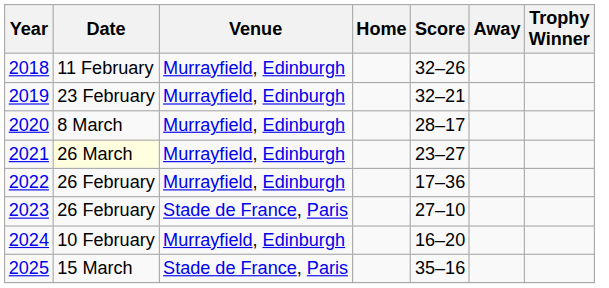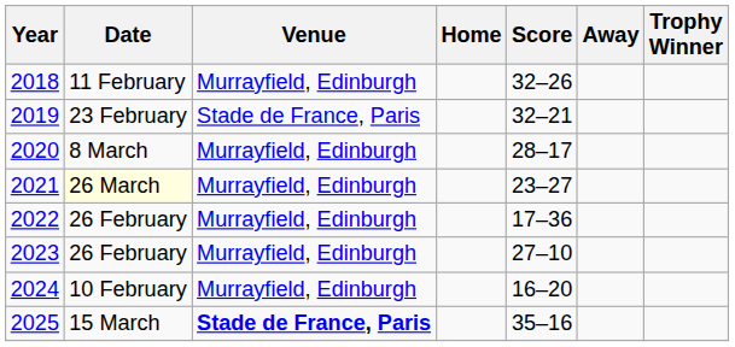2019 | Venue: Murrayfield, Edinburgh -> Stade de France, Paris
2023 | Venue: Stade de France, Paris -> Murrayfield, Edinburgh
2025 | Venue: normal -> bold
